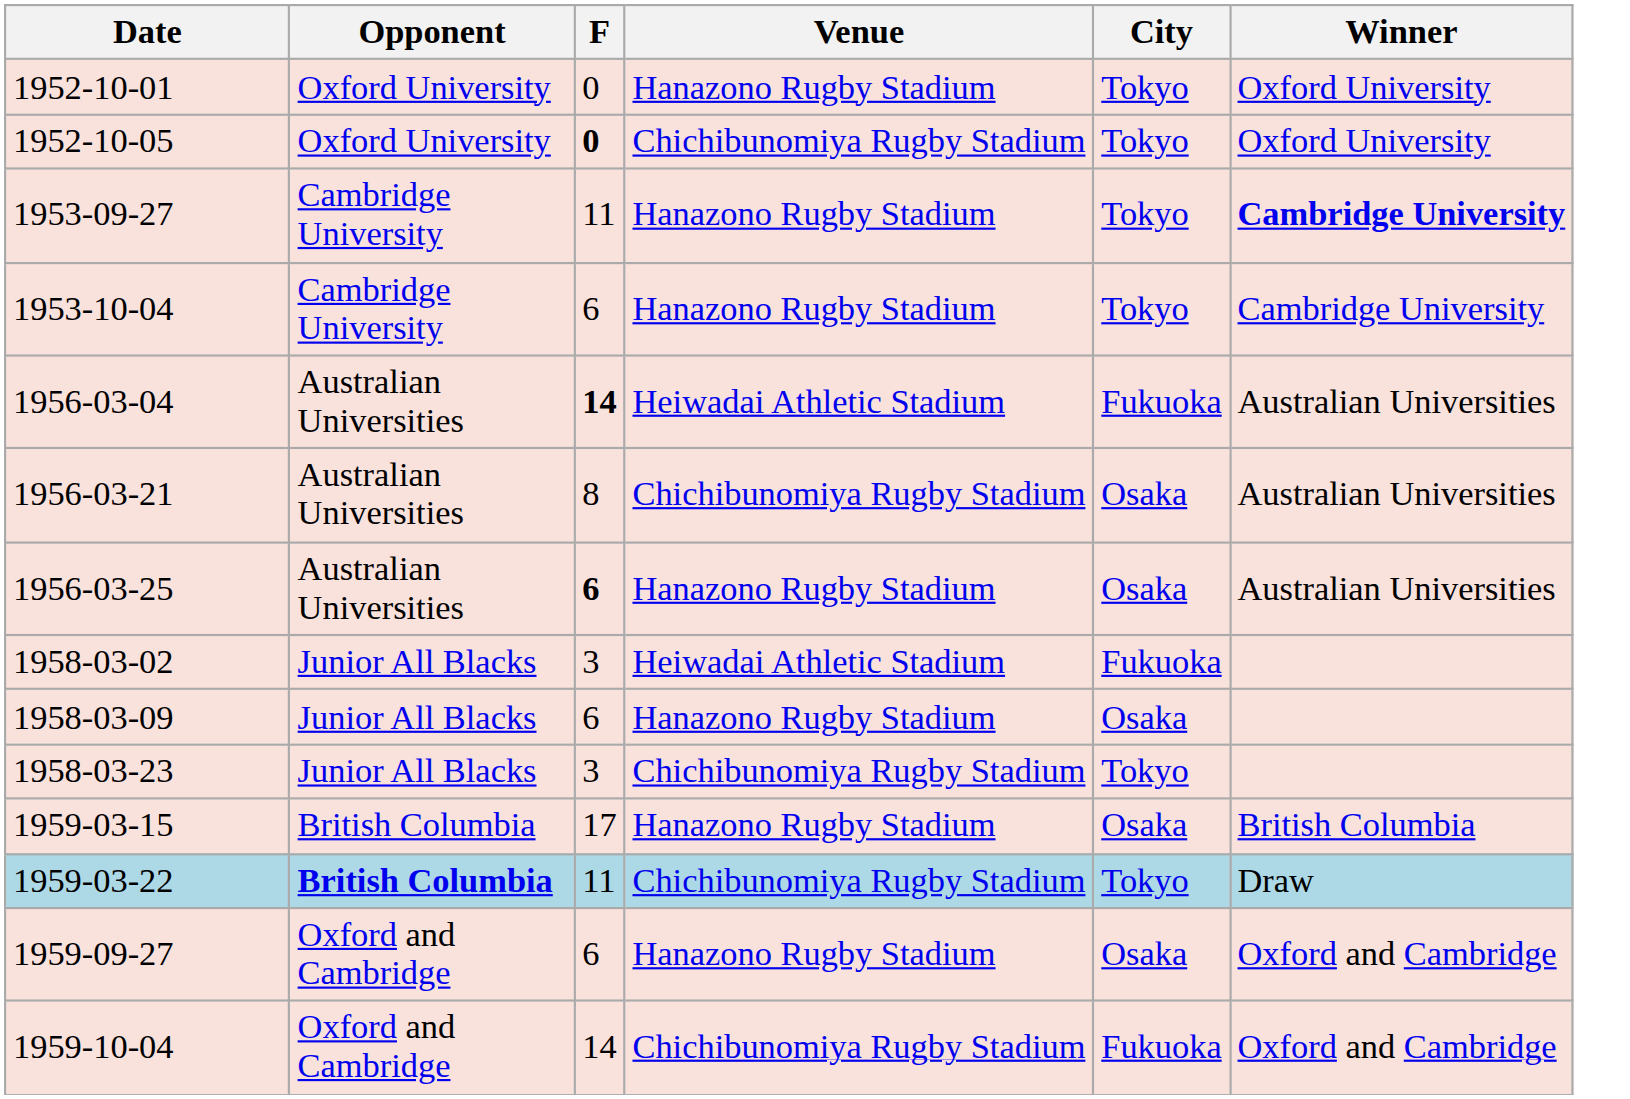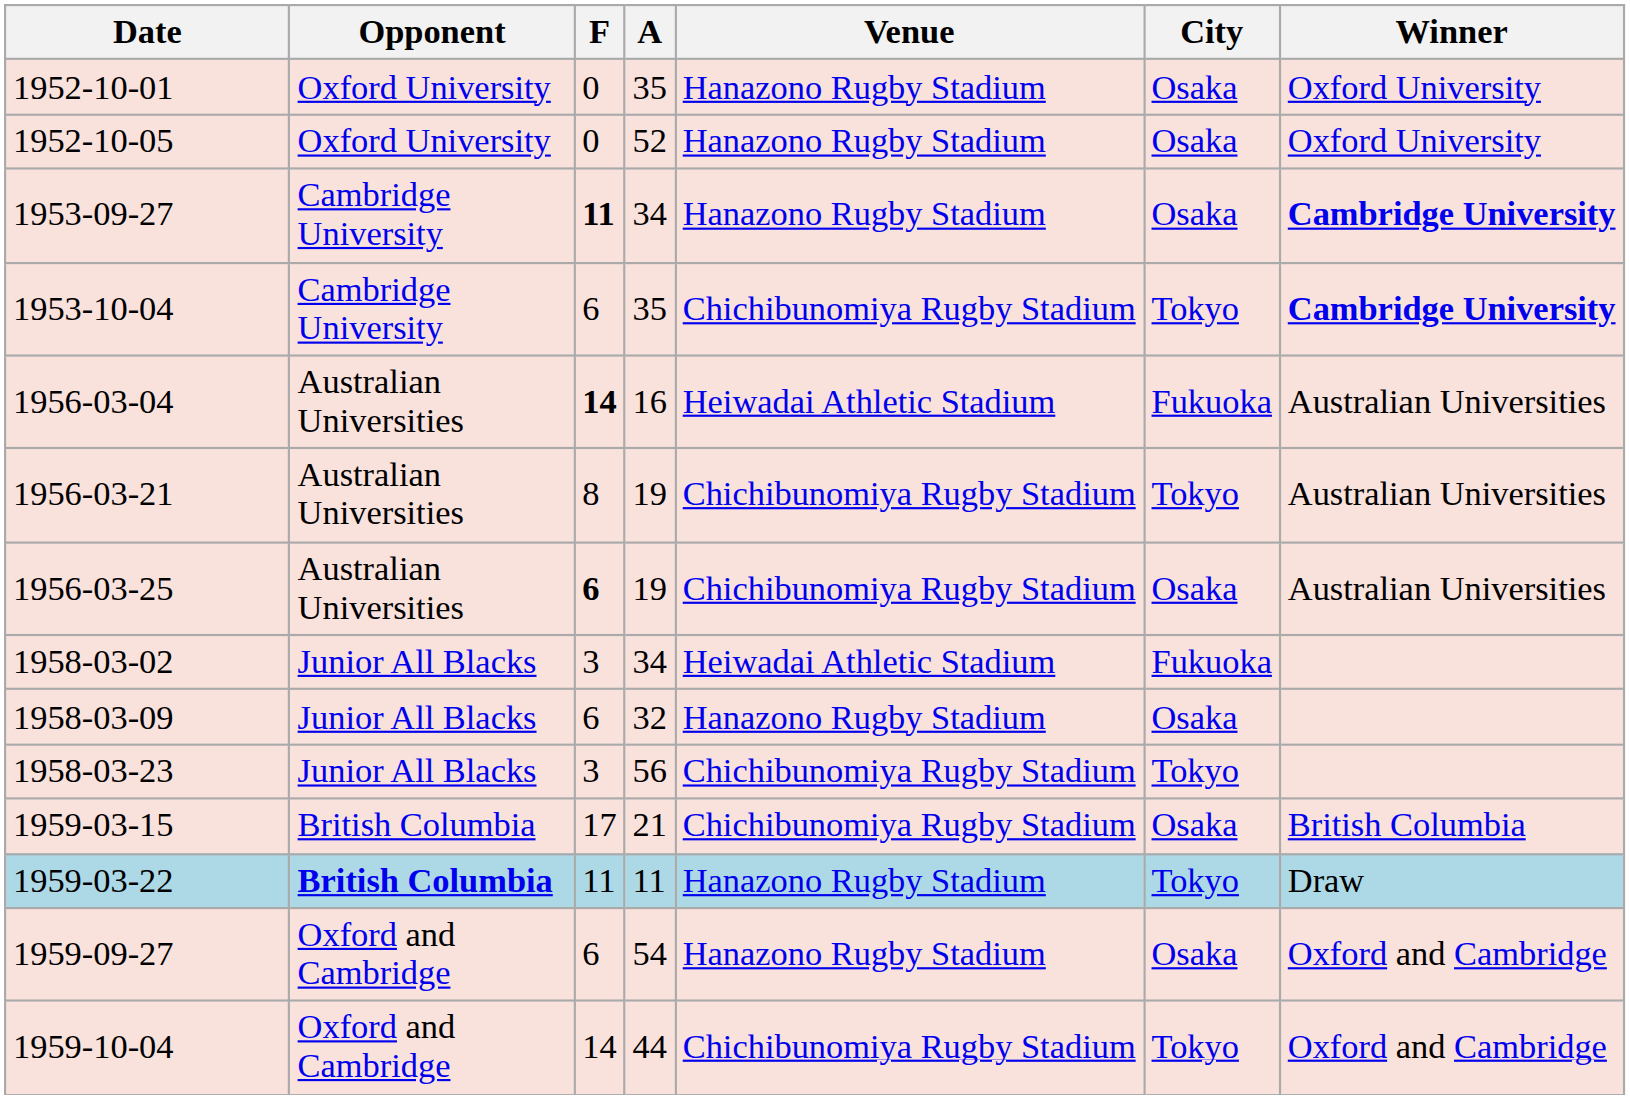+ column: A | 35 | 52 | 34 | 35 | 16 | 19 | 19 | 34 | 32 | 56 | 21 | 11 | 54 | 44
1952-10-01 | City: Tokyo -> Osaka
1952-10-05 | F: bold -> normal
1952-10-05 | Venue: Chichibunomiya Rugby Stadium -> Hanazono Rugby Stadium
1952-10-05 | City: Tokyo -> Osaka
1953-09-27 | F: normal -> bold
1953-09-27 | City: Tokyo -> Osaka
1953-10-04 | Venue: Hanazono Rugby Stadium -> Chichibunomiya Rugby Stadium
1953-10-04 | Winner: normal -> bold
1956-03-21 | City: Osaka -> Tokyo
1956-03-25 | Venue: Hanazono Rugby Stadium -> Chichibunomiya Rugby Stadium
1959-03-15 | Venue: Hanazono Rugby Stadium -> Chichibunomiya Rugby Stadium
1959-03-22 | Venue: Chichibunomiya Rugby Stadium -> Hanazono Rugby Stadium
1959-10-04 | City: Fukuoka -> Tokyo
